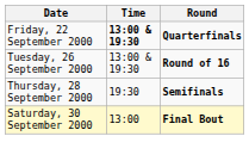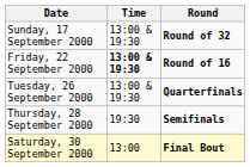+ row: Sunday, 17 September 2000 | 13:00 & 19:30 | Round of 32
Friday, 22 September 2000 | Round: Quarterfinals -> Round of 16
Tuesday, 26 September 2000 | Round: Round of 16 -> Quarterfinals
